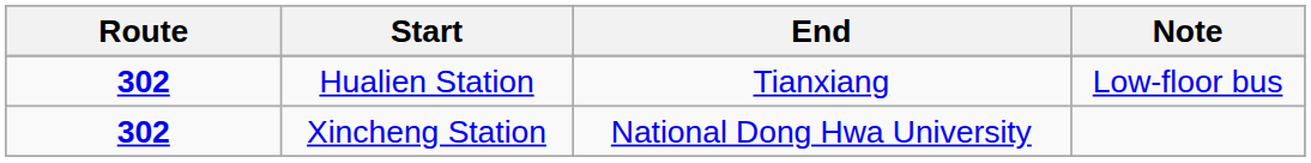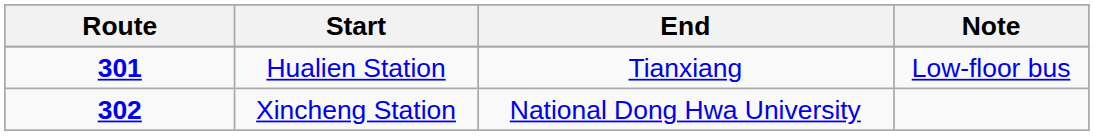Hualien Station | Route: 302 -> 301
